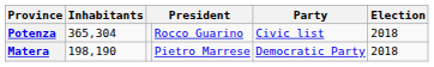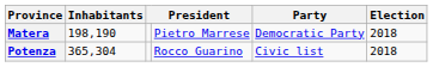rows swapped: Matera <-> Potenza
